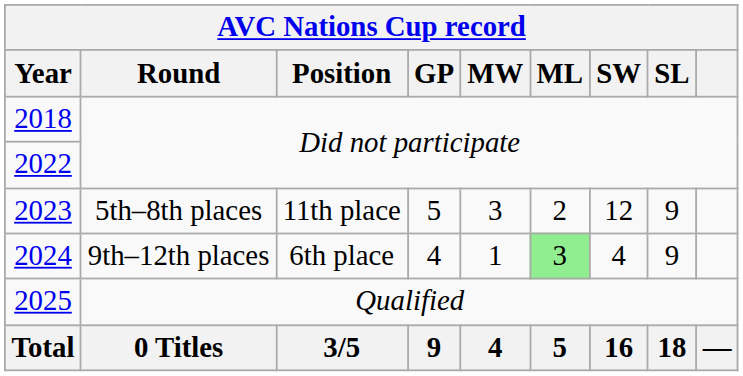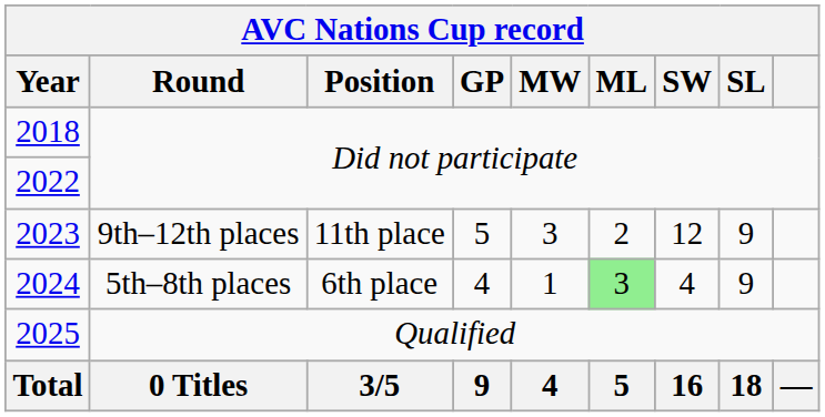2023 | Round: 5th–8th places -> 9th–12th places
2024 | Round: 9th–12th places -> 5th–8th places
